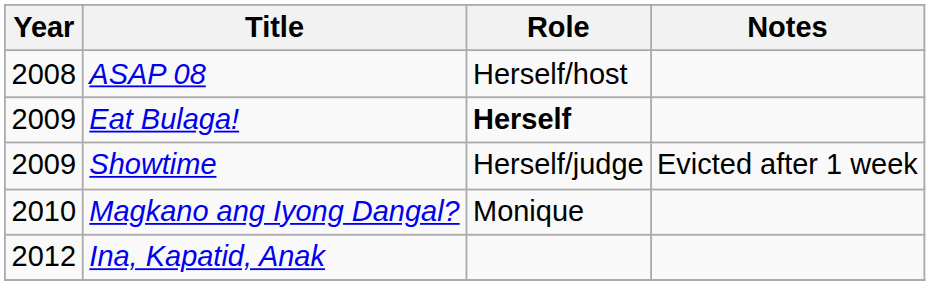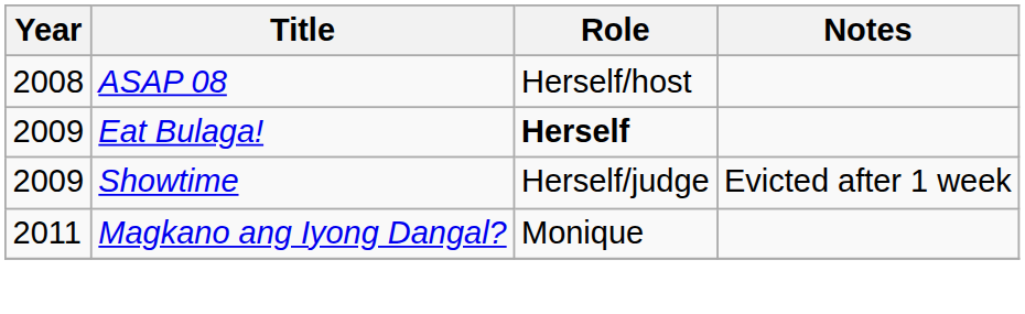Magkano ang Iyong Dangal? | Year: 2010 -> 2011
- row: 2012 | Ina, Kapatid, Anak
